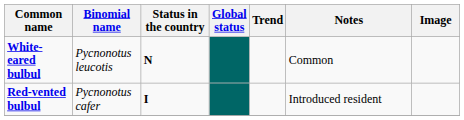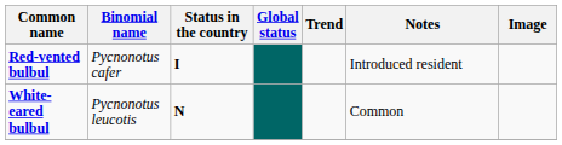rows swapped: Red-vented bulbul <-> White-eared bulbul
